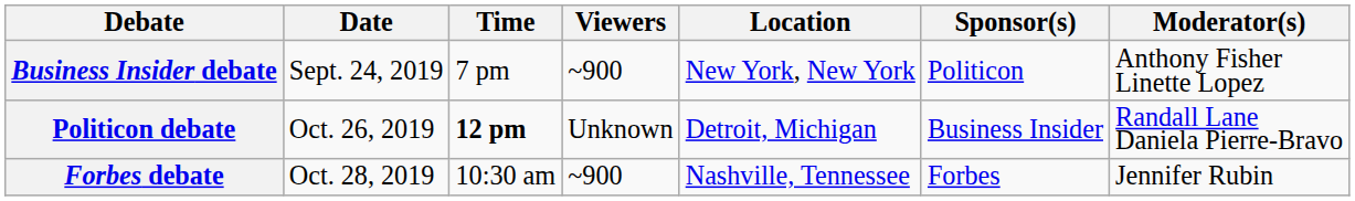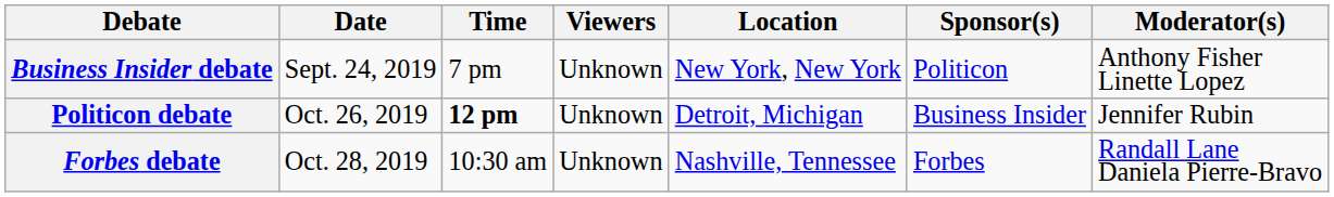Business Insider debate | Viewers: ~900 -> Unknown
Politicon debate | Moderator(s): Randall Lane Daniela Pierre-Bravo -> Jennifer Rubin
Forbes debate | Viewers: ~900 -> Unknown
Forbes debate | Moderator(s): Jennifer Rubin -> Randall Lane Daniela Pierre-Bravo
